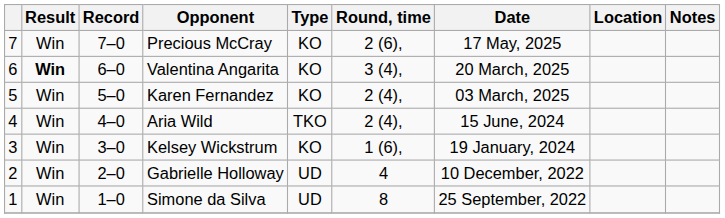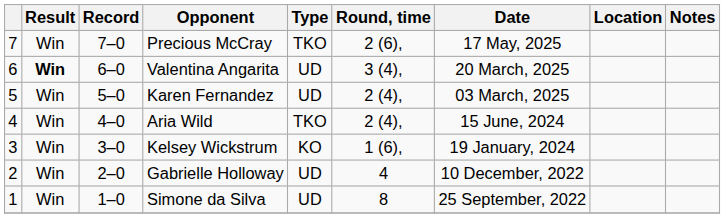Precious McCray | Type: KO -> TKO
Valentina Angarita | Type: KO -> UD
Karen Fernandez | Type: KO -> UD
